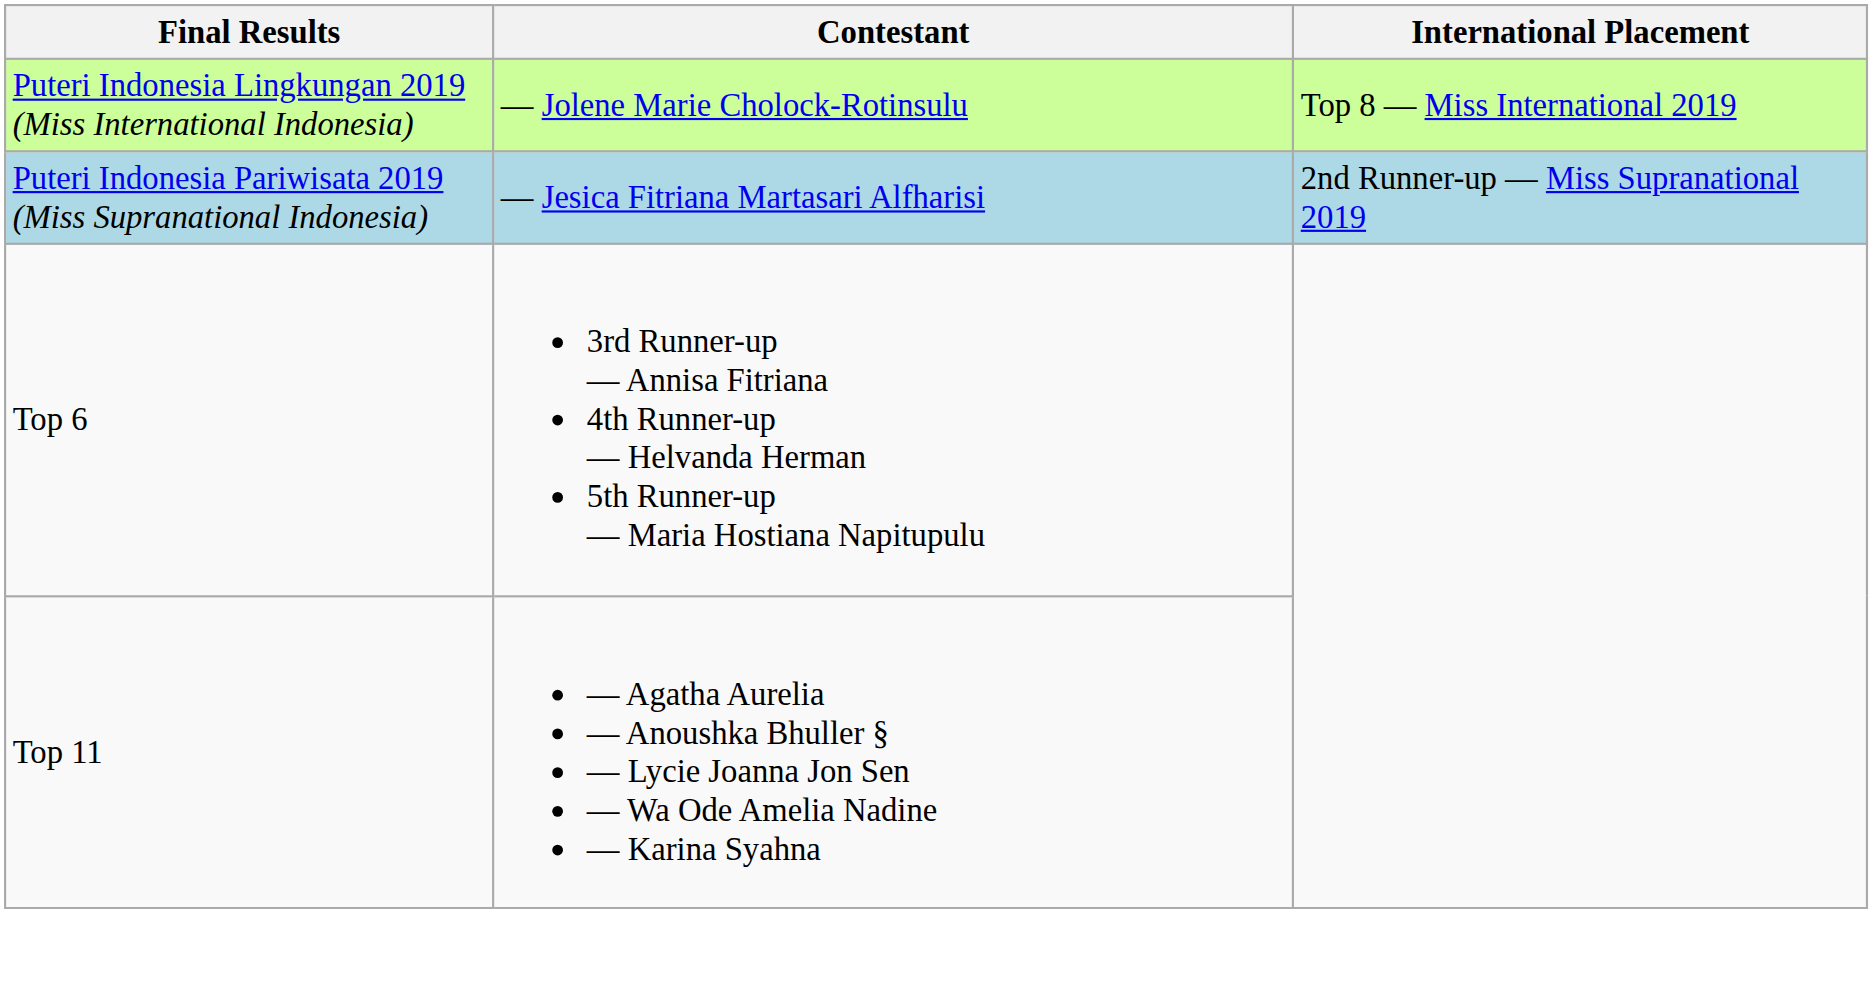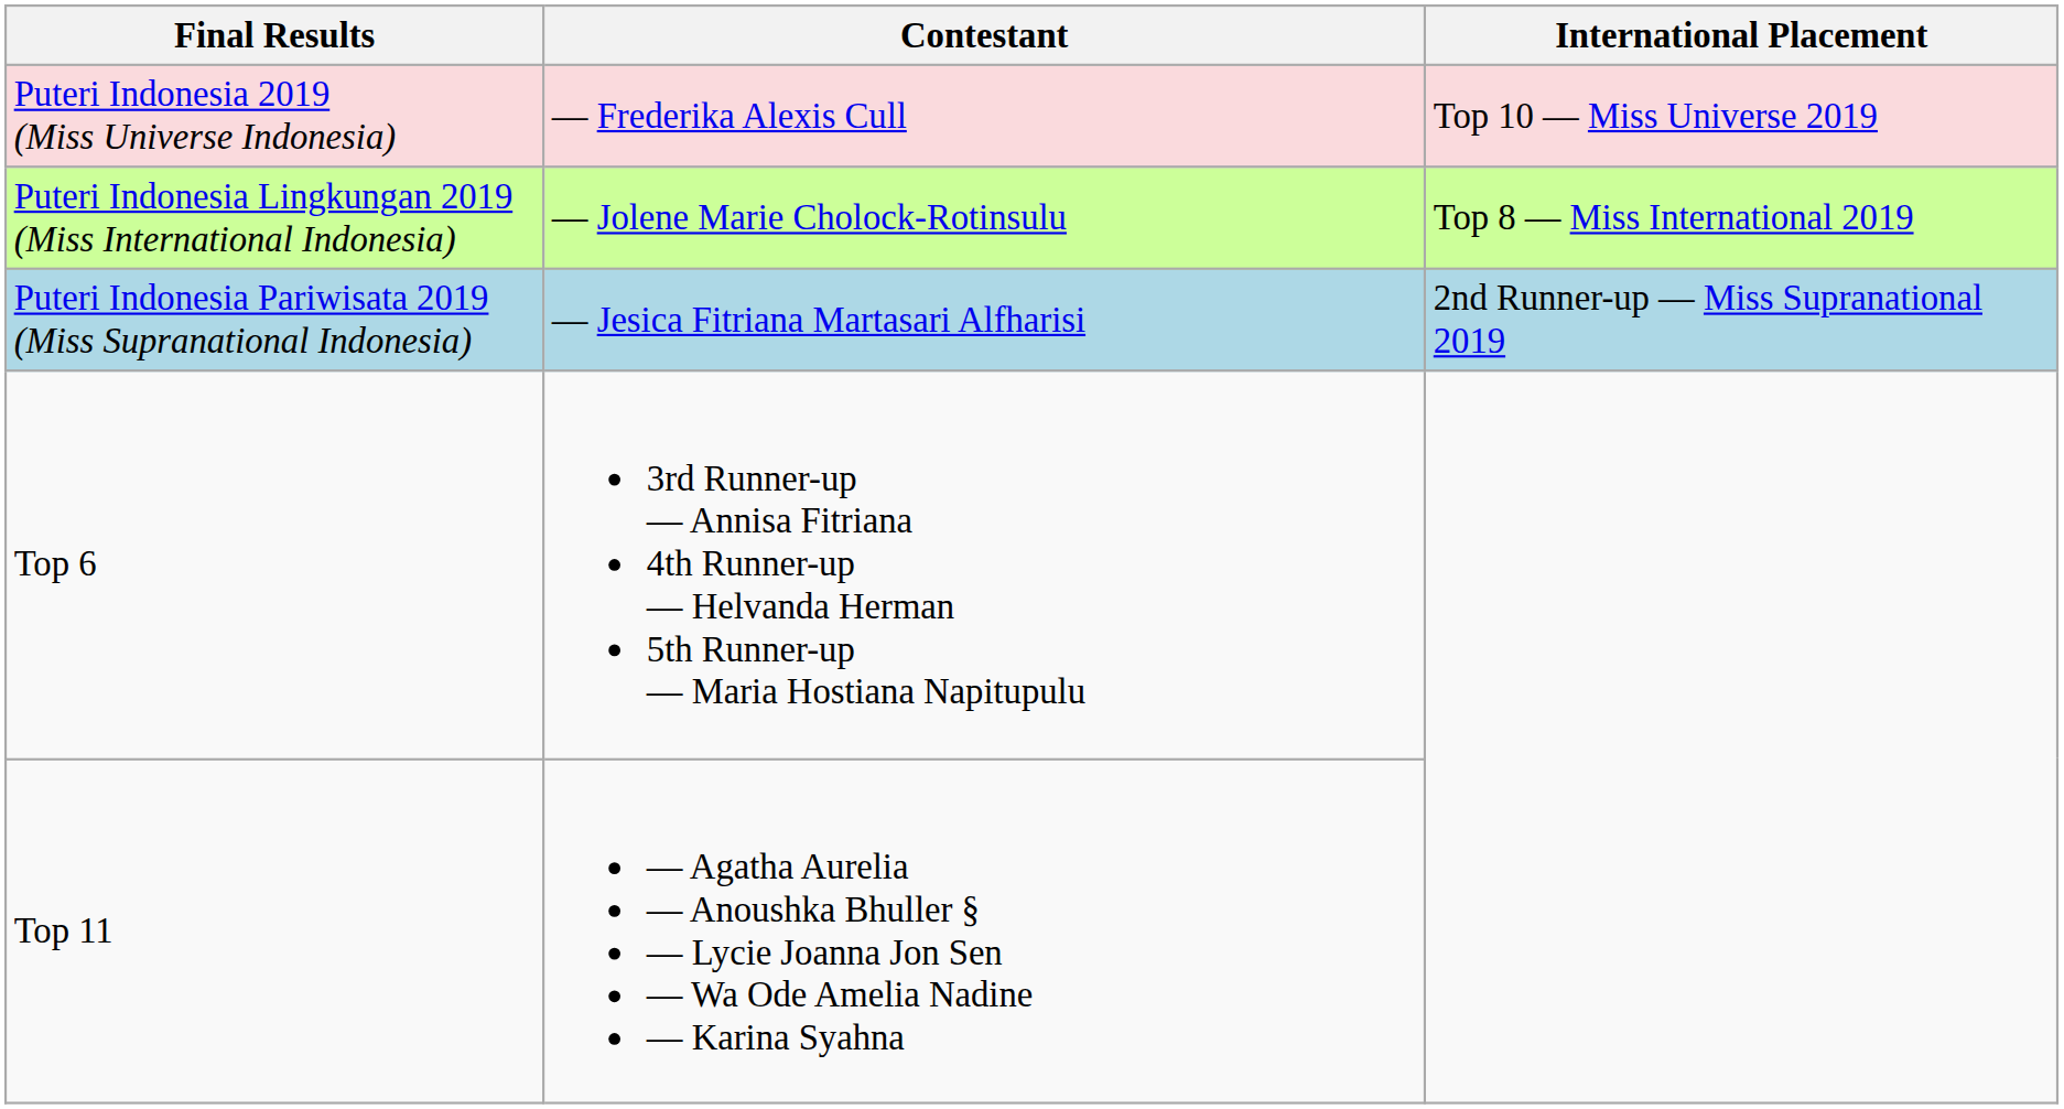+ row: Puteri Indonesia 2019 (Miss Universe Indonesia) | — Frederika Alexis Cull | Top 10 — Miss Universe 2019
